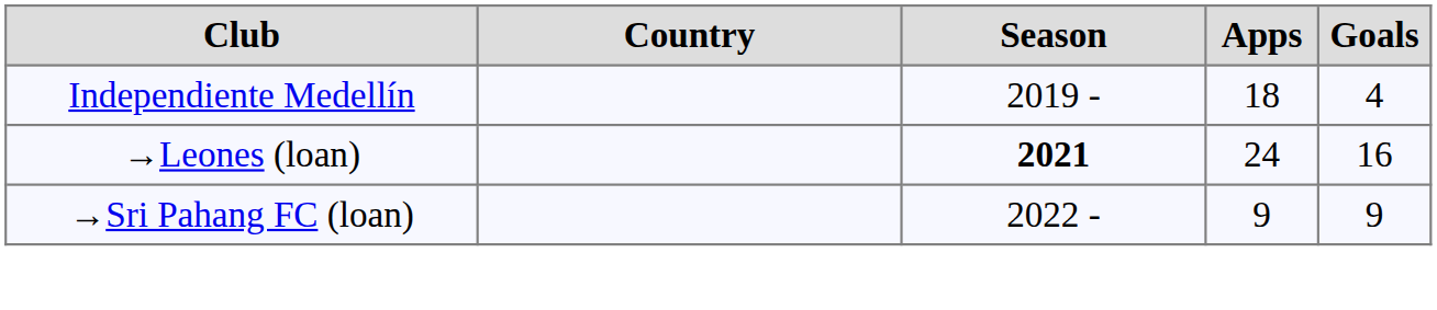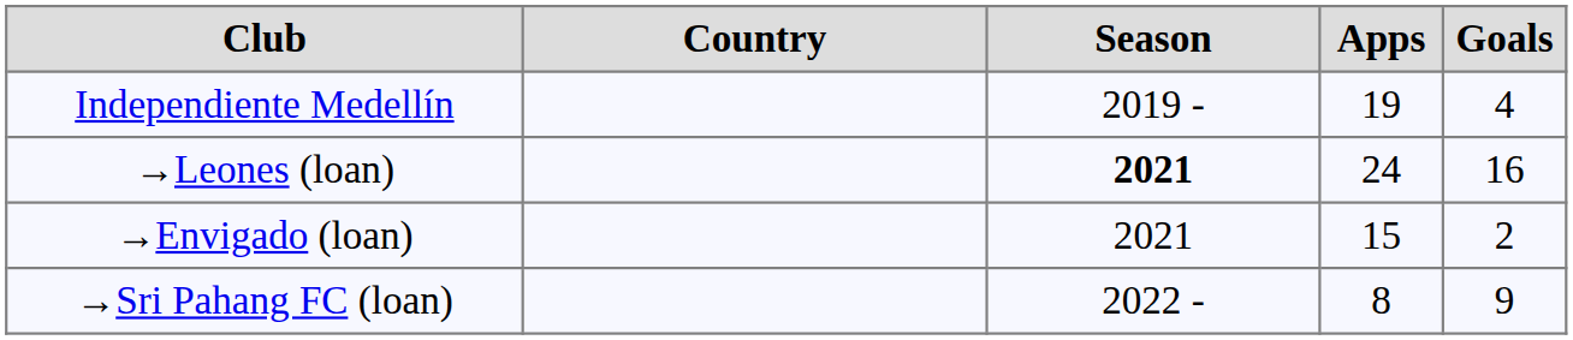Independiente Medellín | Apps: 18 -> 19
+ row: →Envigado (loan) | 2021 | 15 | 2
→Sri Pahang FC (loan) | Apps: 9 -> 8
